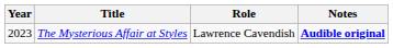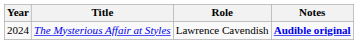The Mysterious Affair at Styles | Year: 2023 -> 2024
